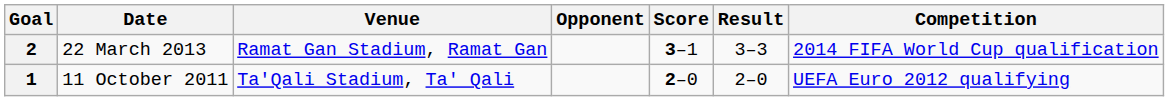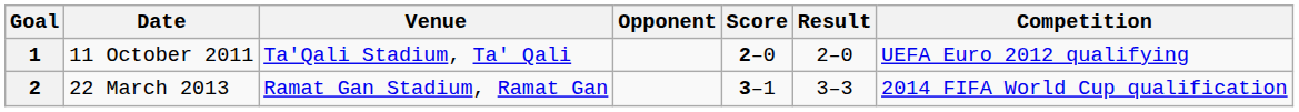rows swapped: 1 <-> 2
